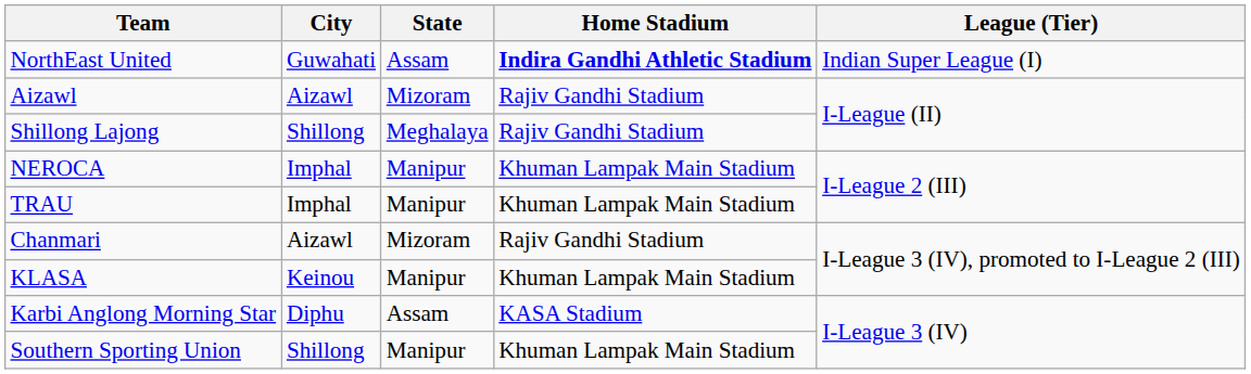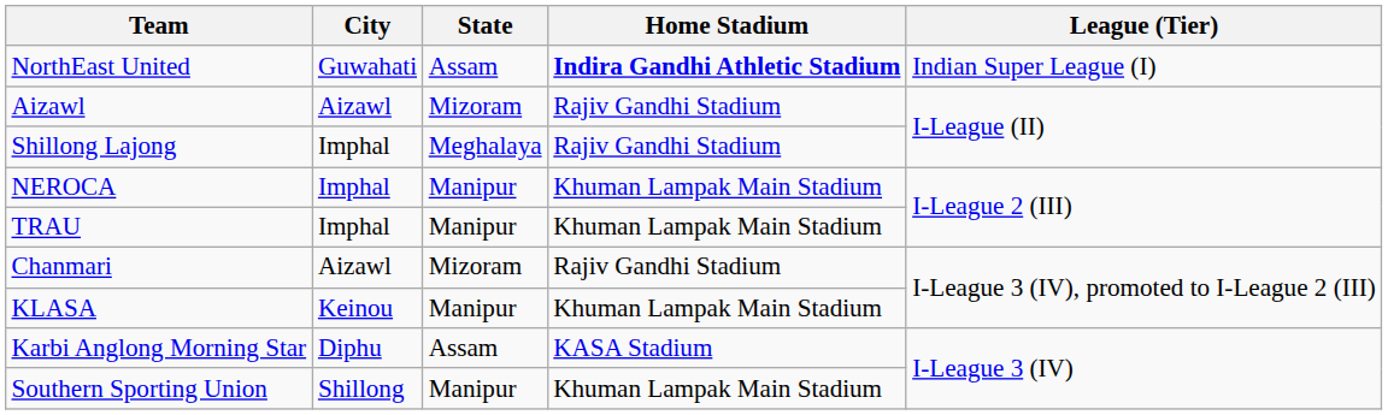Shillong Lajong | City: Shillong -> Imphal
